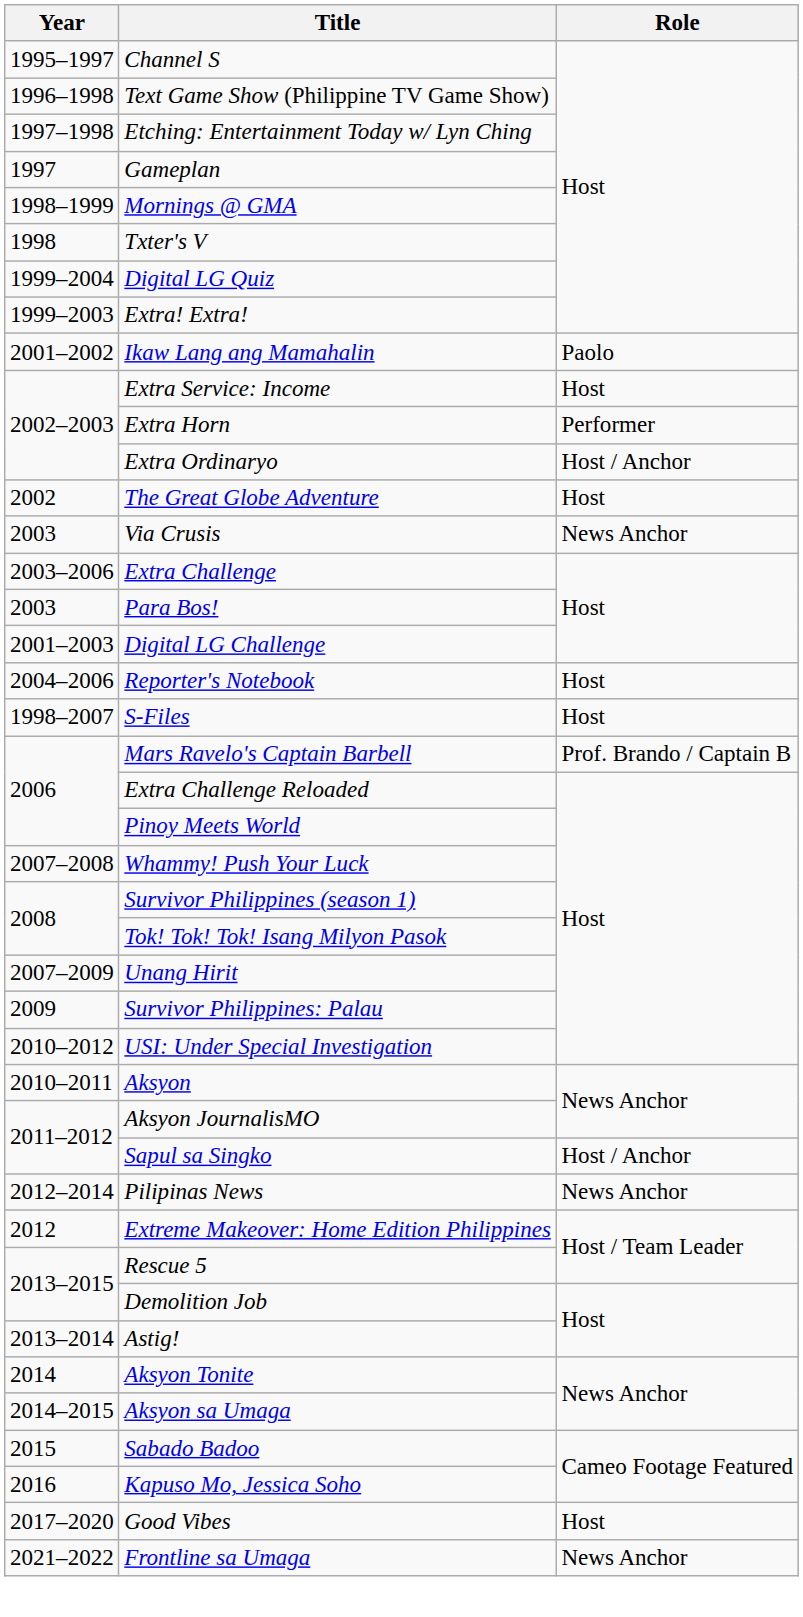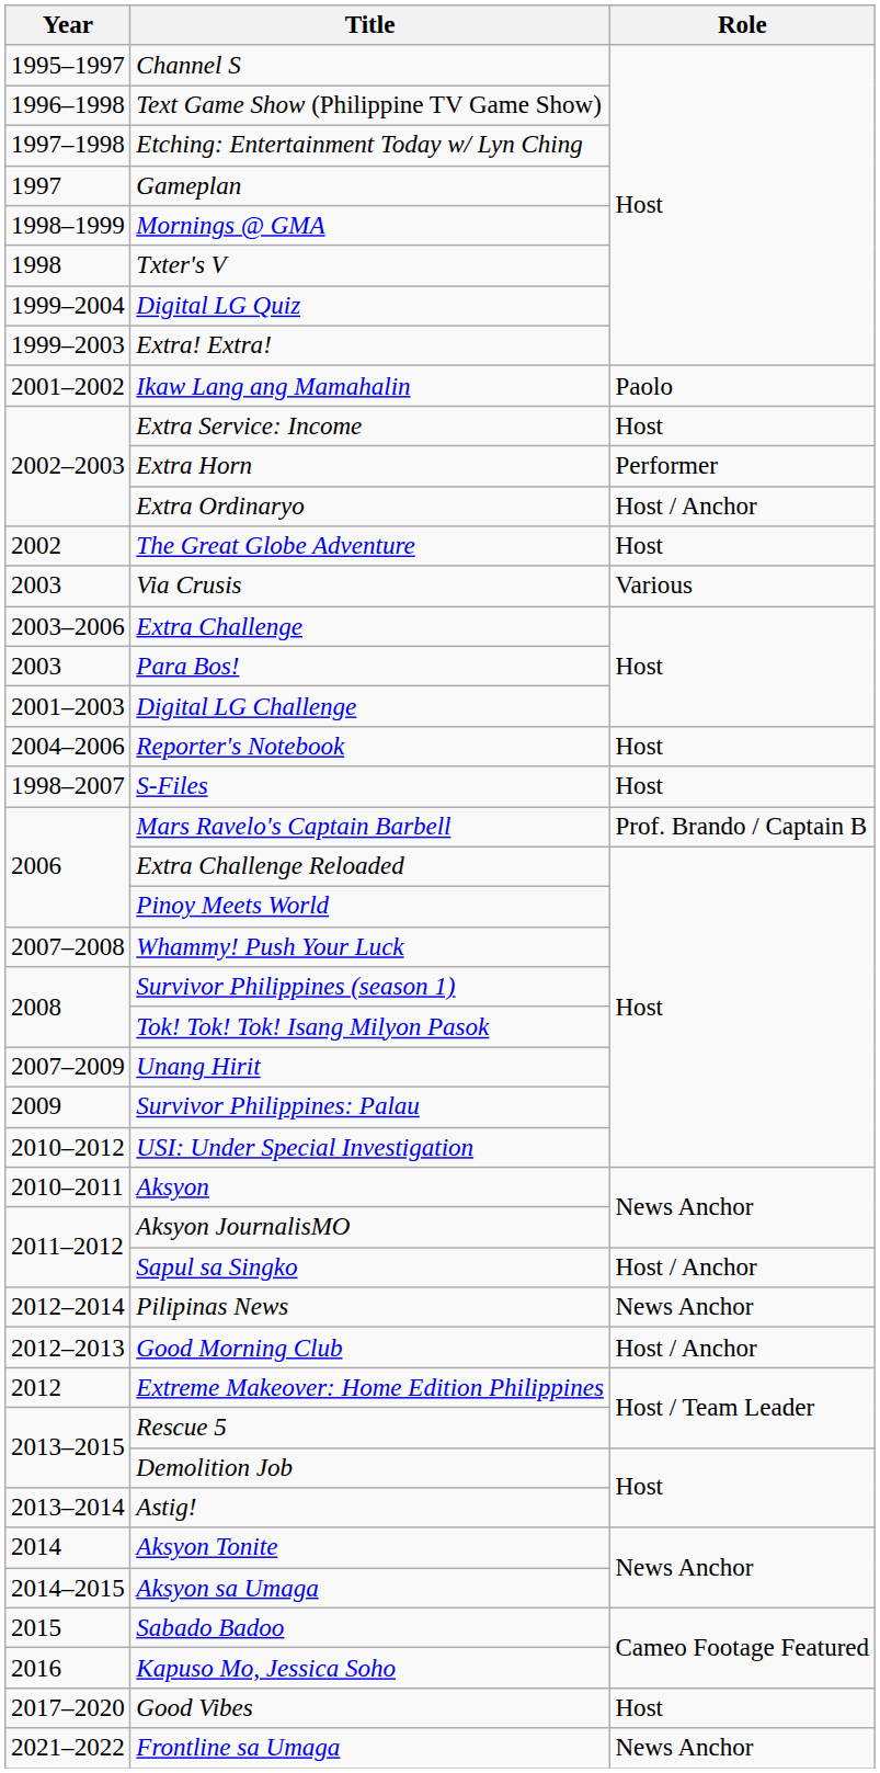Via Crusis | Role: News Anchor -> Various
+ row: 2012–2013 | Good Morning Club | Host / Anchor
